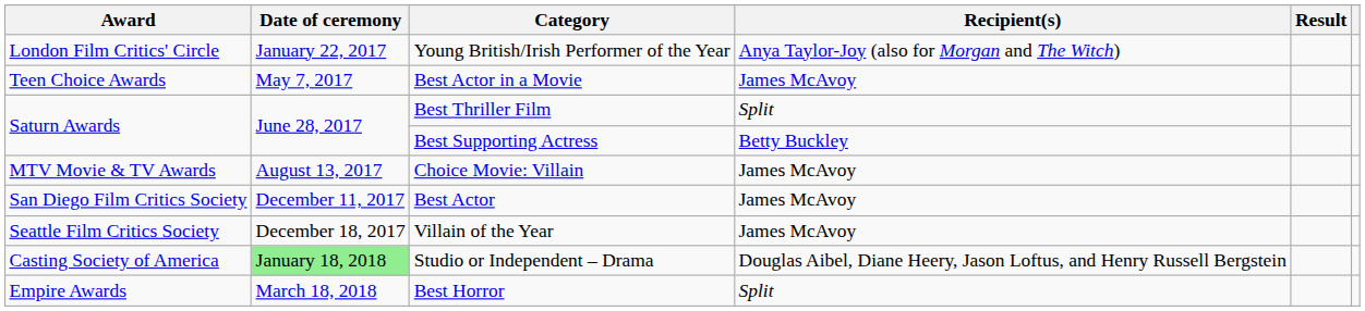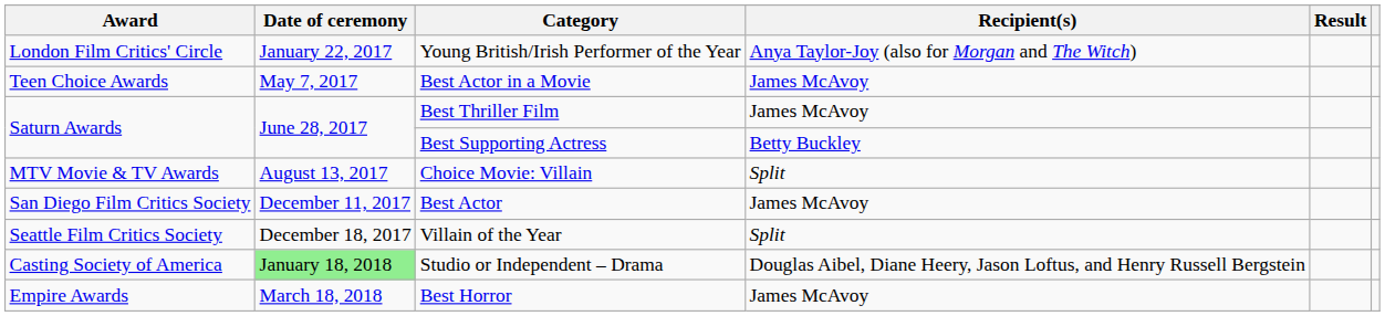Best Thriller Film | Recipient(s): Split -> James McAvoy
Choice Movie: Villain | Recipient(s): James McAvoy -> Split
Villain of the Year | Recipient(s): James McAvoy -> Split
Best Horror | Recipient(s): Split -> James McAvoy
